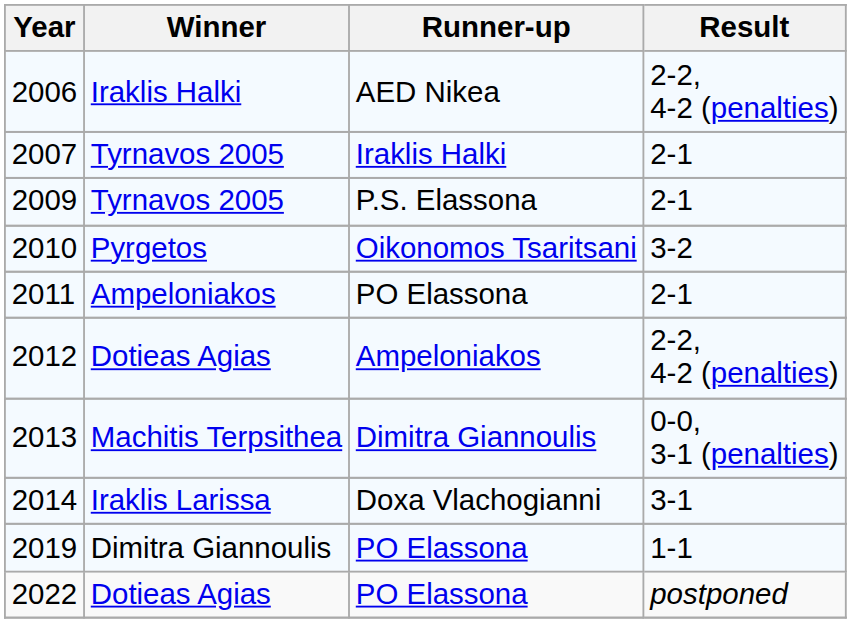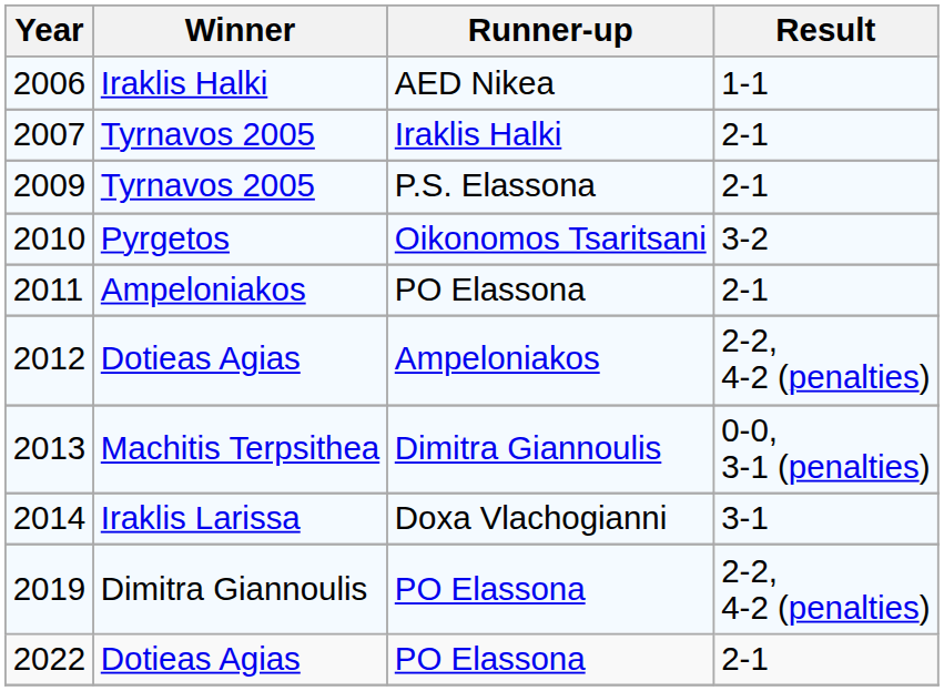2006 | Result: 2-2, 4-2 (penalties) -> 1-1
2019 | Result: 1-1 -> 2-2, 4-2 (penalties)
2022 | Result: postponed -> 2-1
